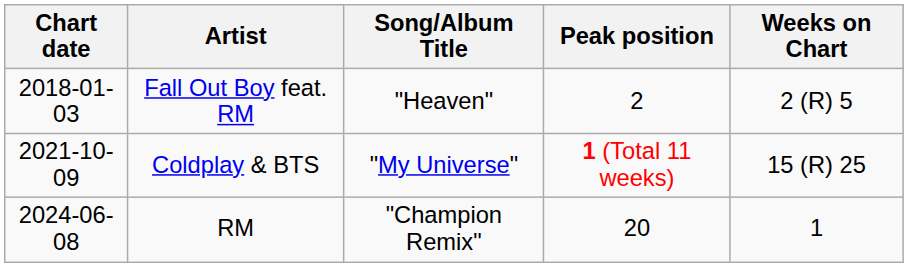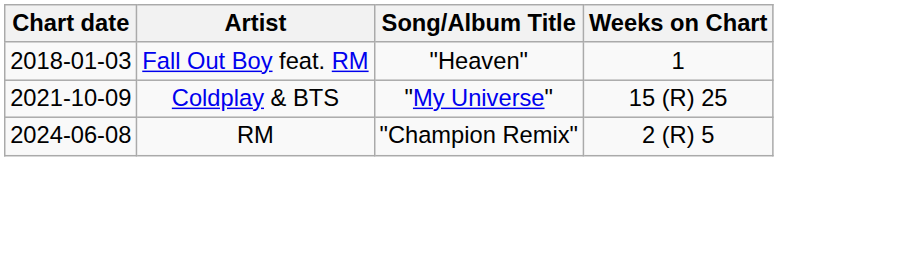- column: Peak position | 2 | 1 (Total 11 weeks) | 20
Fall Out Boy feat. RM | Weeks on Chart: 2 (R) 5 -> 1
RM | Weeks on Chart: 1 -> 2 (R) 5
